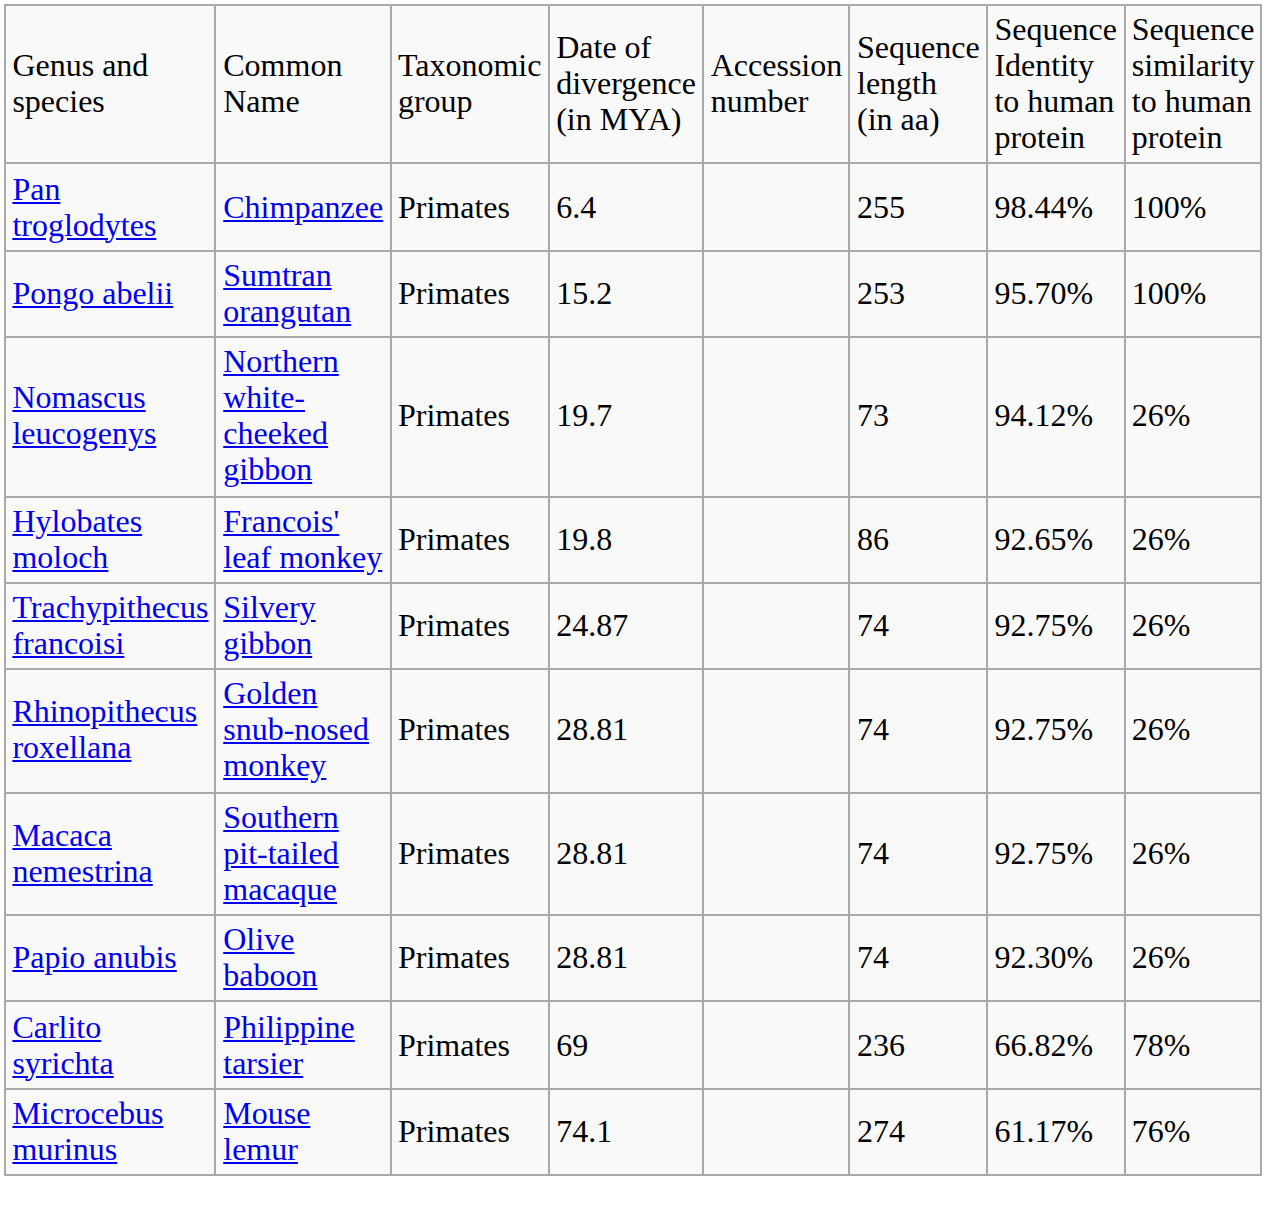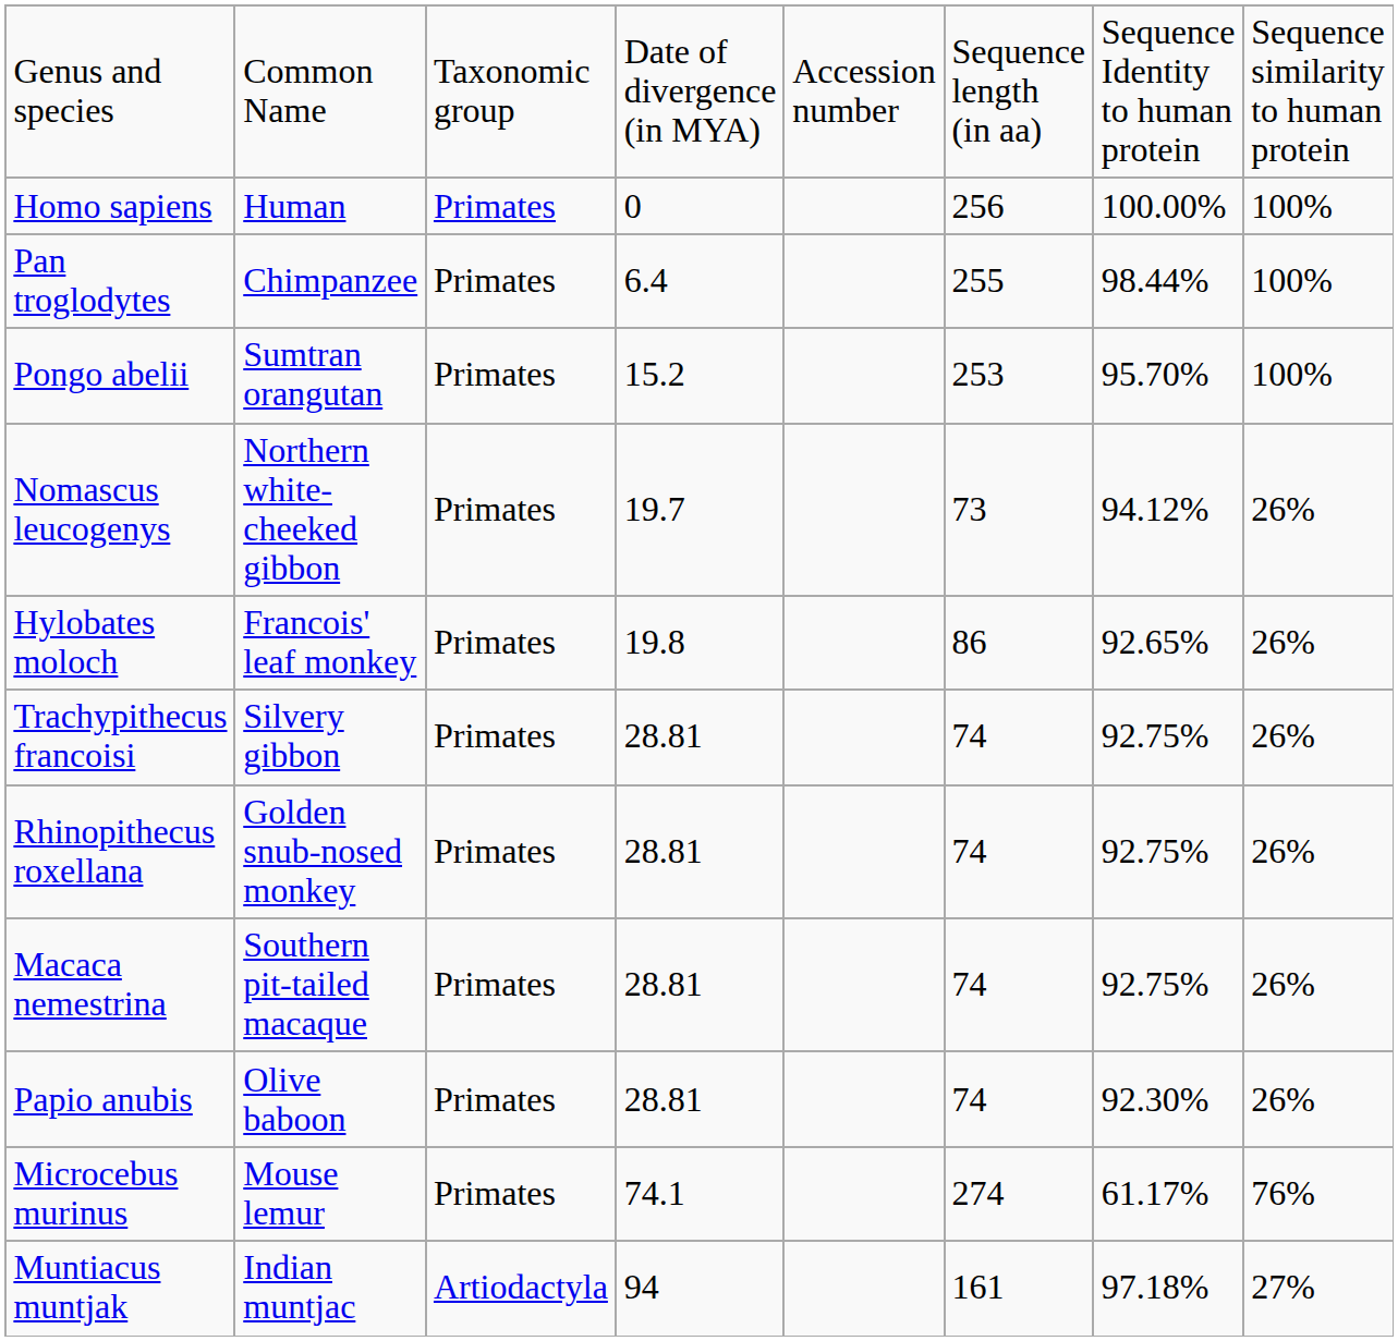+ row: Homo sapiens | Human | Primates | 0 | 256 | 100.00% | 100%
Trachypithecus francoisi | column 4: 24.87 -> 28.81
- row: Carlito syrichta | Philippine tarsier | Primates | 69 | 236 | 66.82% | 78%
+ row: Muntiacus muntjak | Indian muntjac | Artiodactyla | 94 | 161 | 97.18% | 27%
